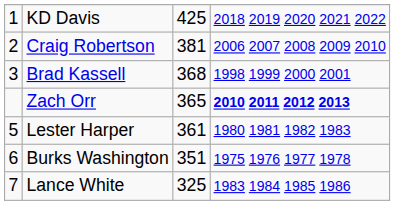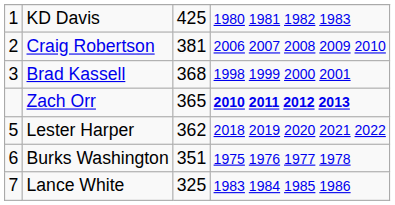KD Davis | column 4: 2018 2019 2020 2021 2022 -> 1980 1981 1982 1983
Lester Harper | column 3: 361 -> 362
Lester Harper | column 4: 1980 1981 1982 1983 -> 2018 2019 2020 2021 2022
